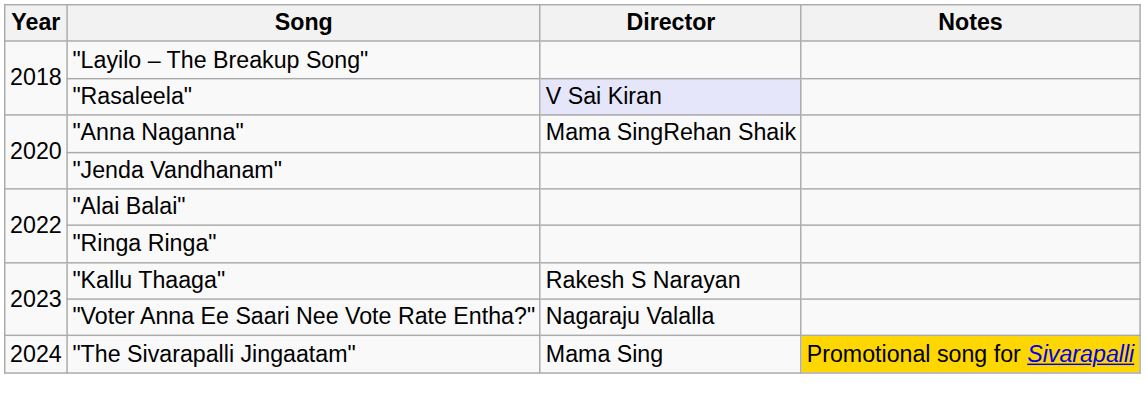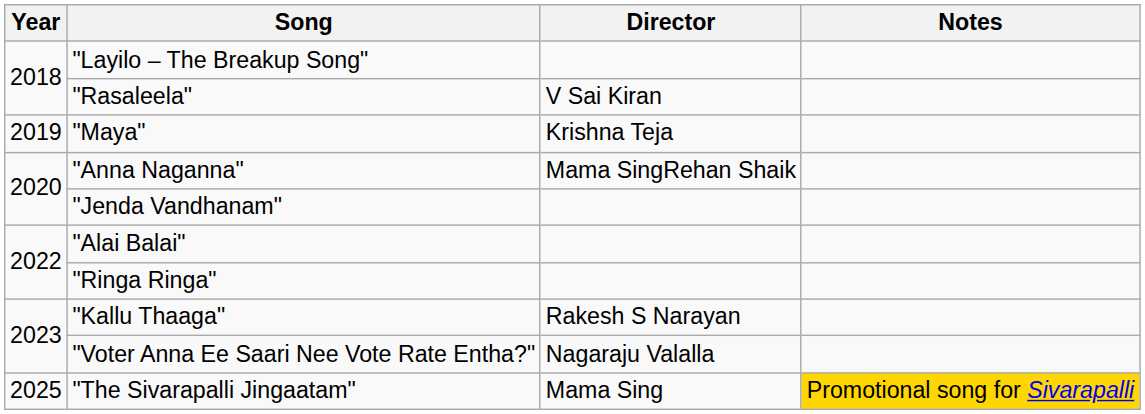"Rasaleela" | Director: lavender background -> no background
+ row: 2019 | "Maya" | Krishna Teja
"The Sivarapalli Jingaatam" | Year: 2024 -> 2025
